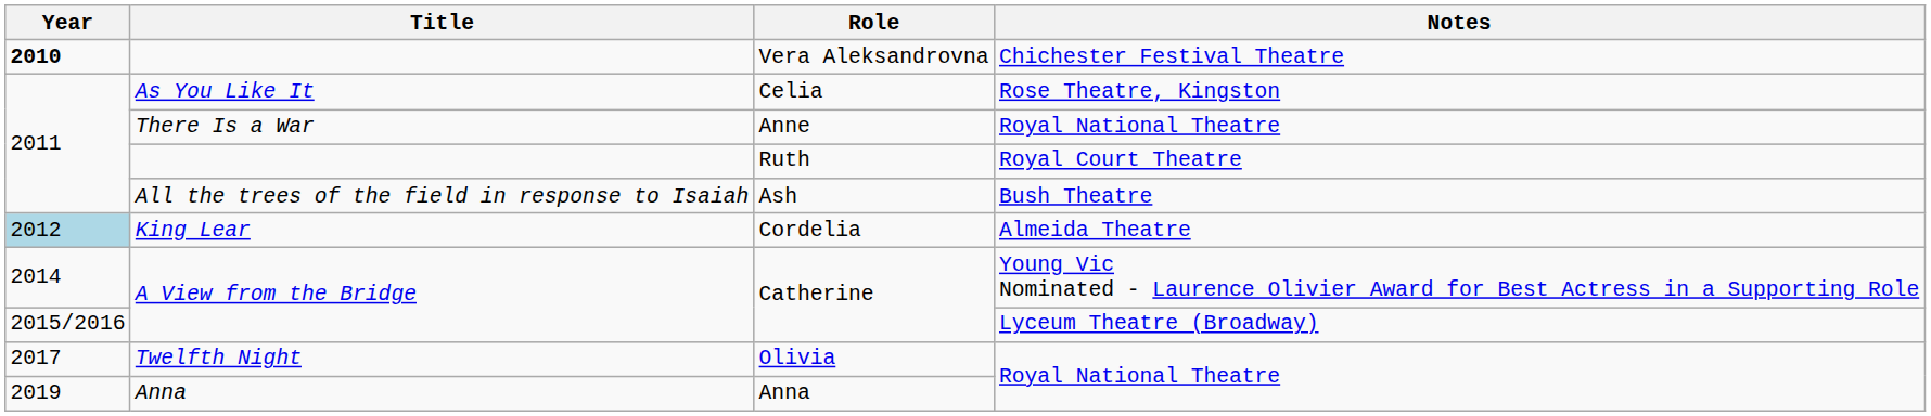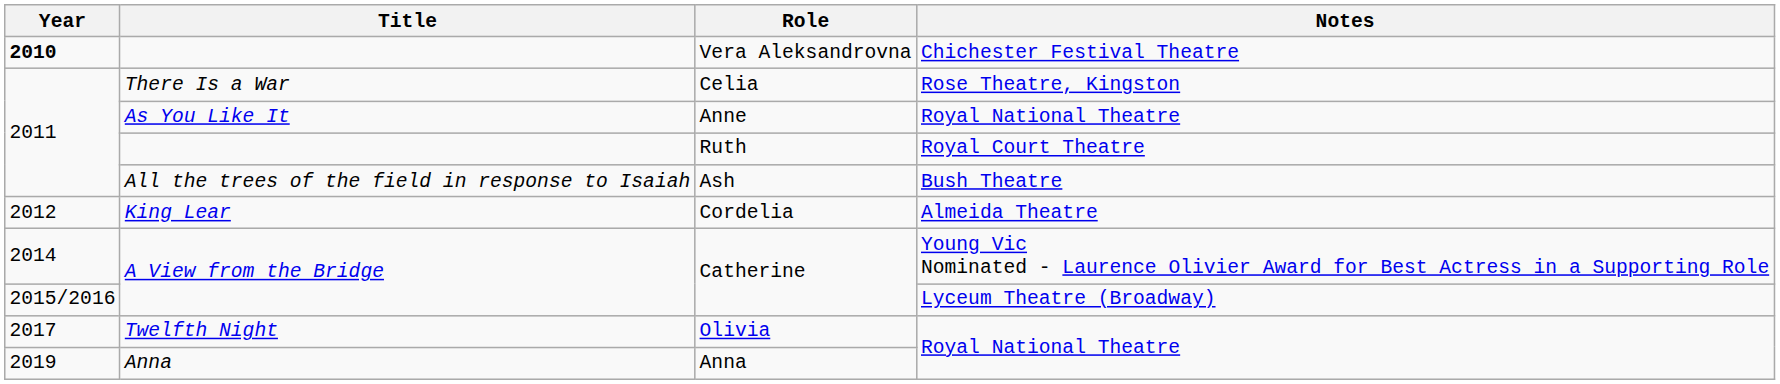Celia | Title: As You Like It -> There Is a War
Anne | Title: There Is a War -> As You Like It
Cordelia | Year: lightblue background -> no background
